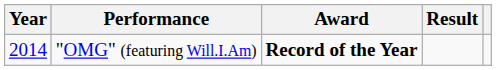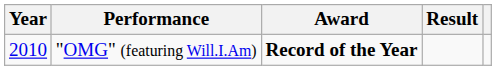"OMG" (featuring Will.I.Am) | Year: 2014 -> 2010
